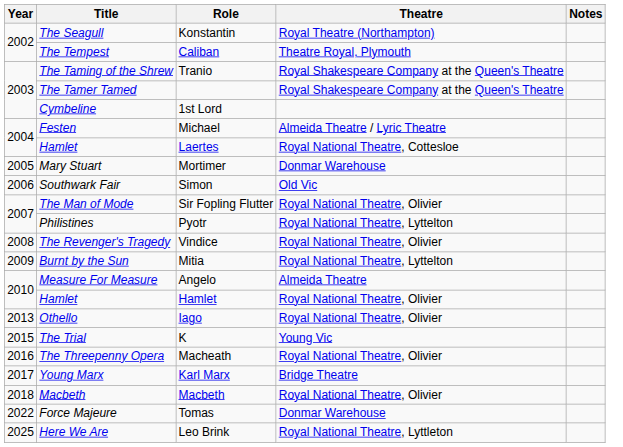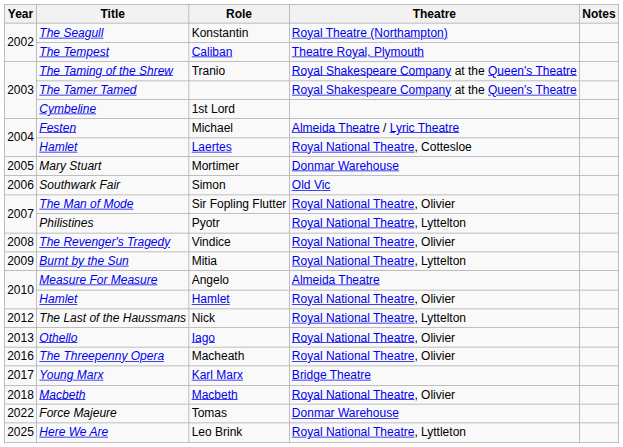+ row: 2012 | The Last of the Haussmans | Nick | Royal National Theatre, Lyttelton
- row: 2015 | The Trial | K | Young Vic
